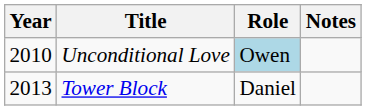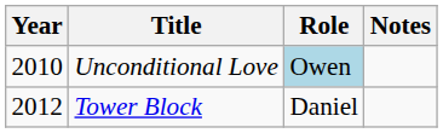Tower Block | Year: 2013 -> 2012
